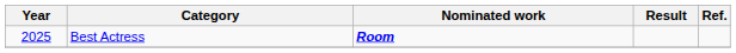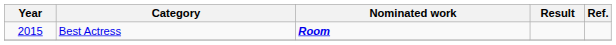Best Actress | Year: 2025 -> 2015
